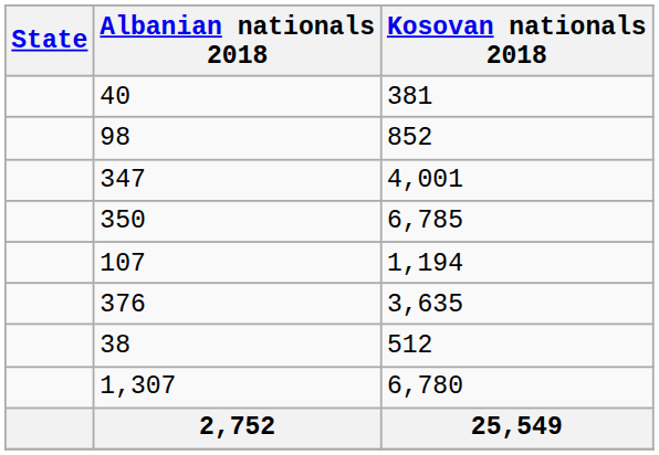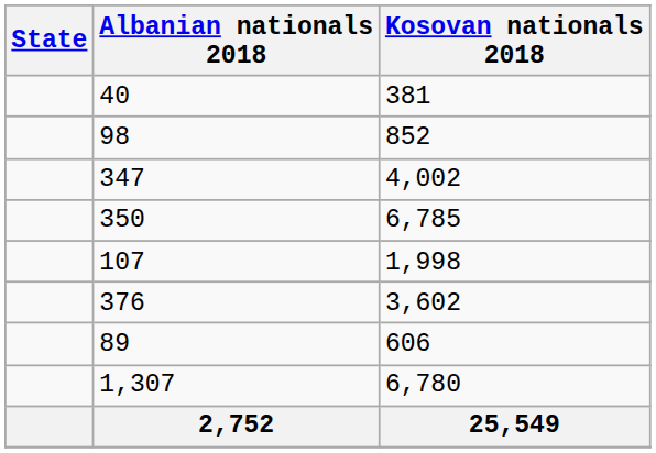347 | Kosovan nationals 2018: 4,001 -> 4,002
107 | Kosovan nationals 2018: 1,194 -> 1,998
376 | Kosovan nationals 2018: 3,635 -> 3,602
+ row: 89 | 606
- row: 38 | 512
